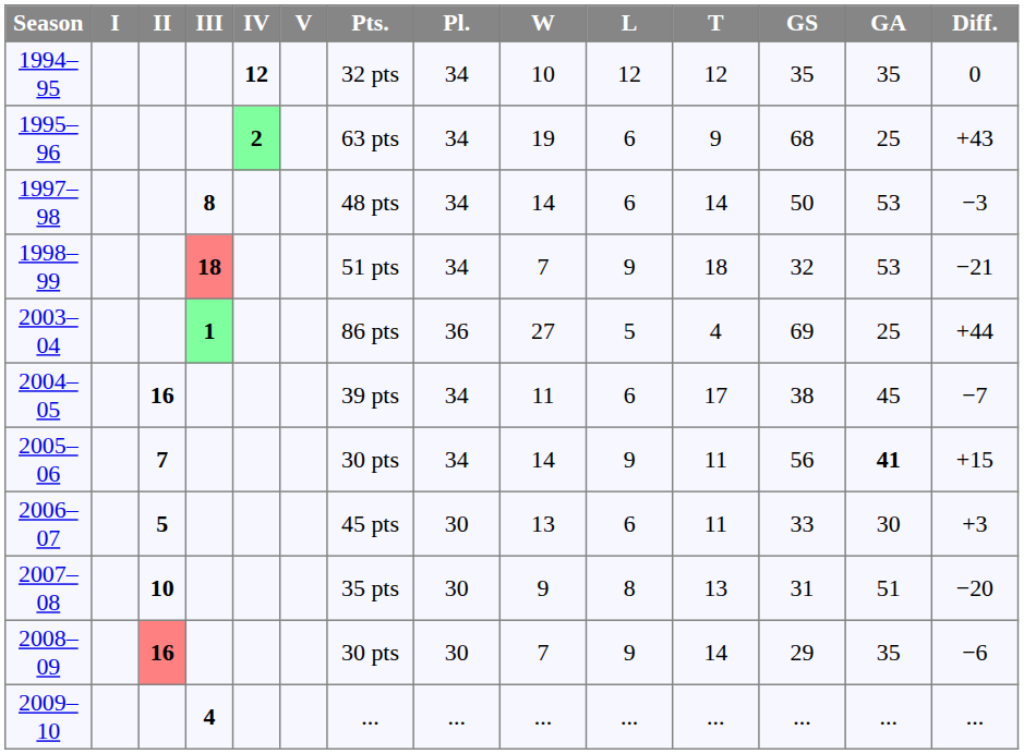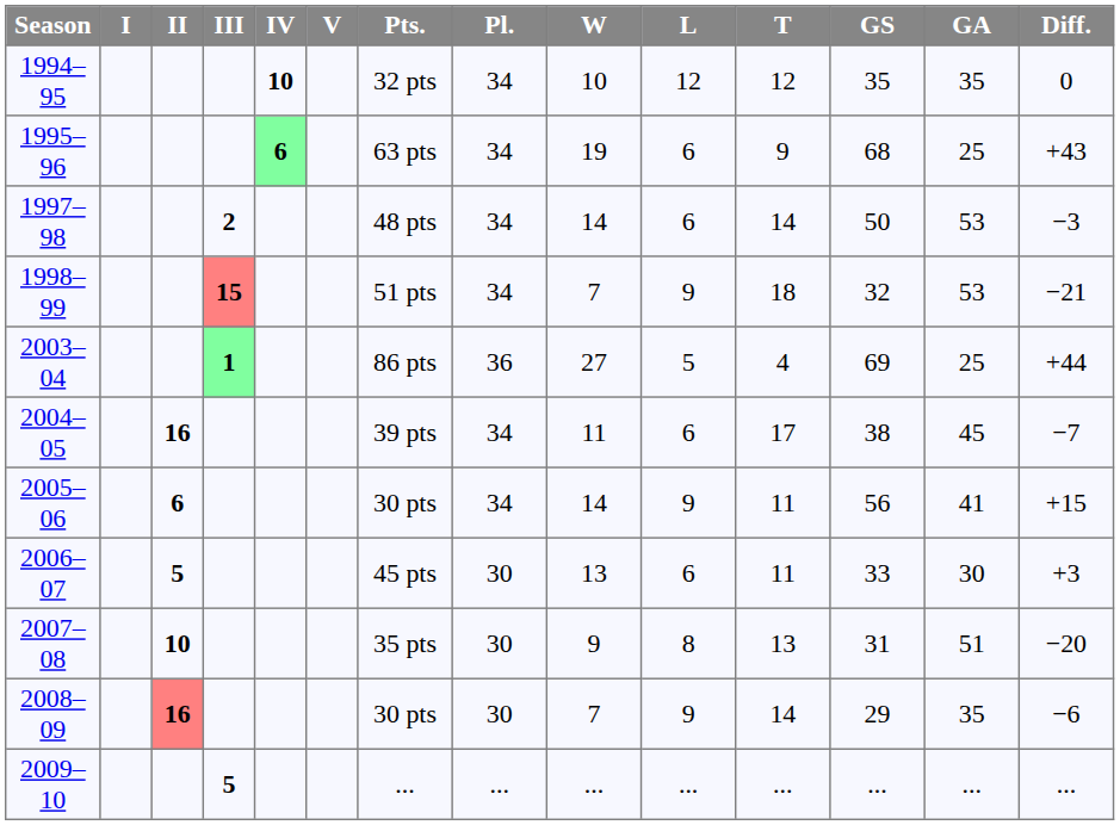1994–95 | IV: 12 -> 10
1995–96 | IV: 2 -> 6
1997–98 | III: 8 -> 2
1998–99 | III: 18 -> 15
2005–06 | II: 7 -> 6
2005–06 | GA: bold -> normal
2009–10 | III: 4 -> 5
